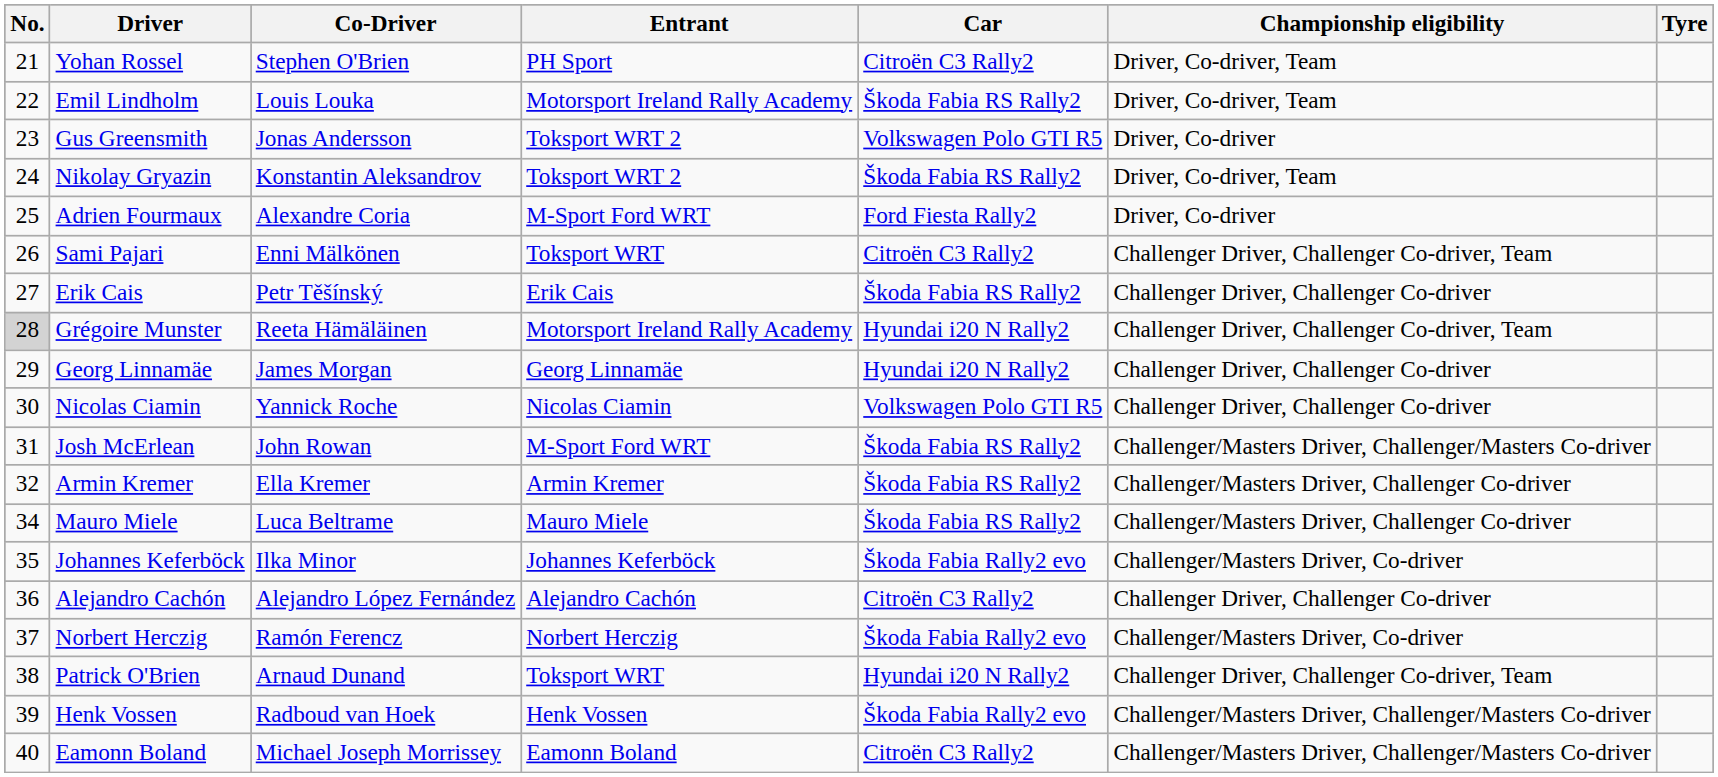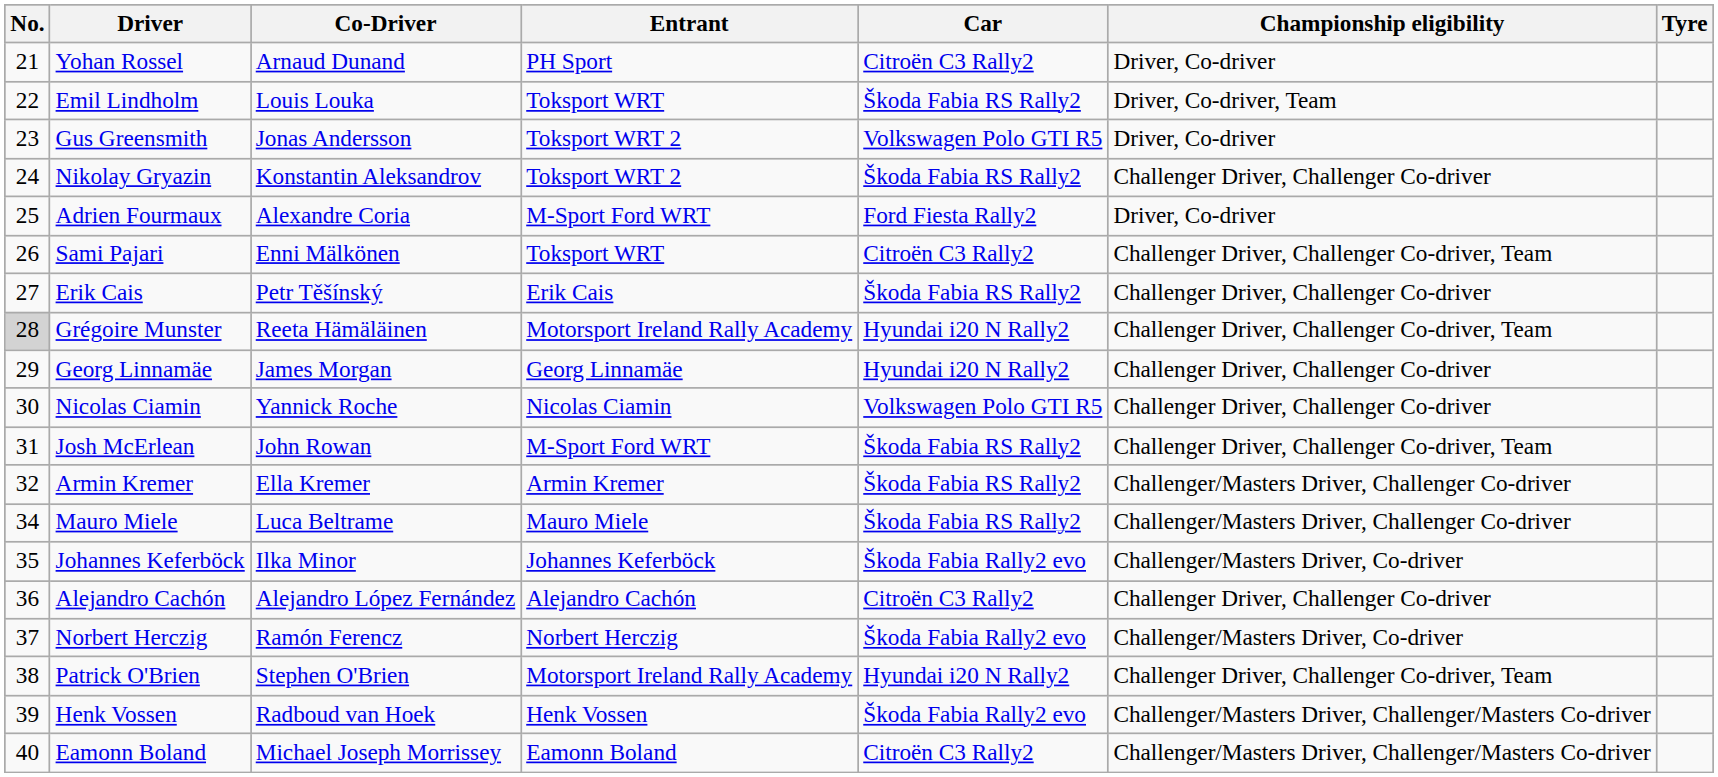Yohan Rossel | Co-Driver: Stephen O'Brien -> Arnaud Dunand
Yohan Rossel | Championship eligibility: Driver, Co-driver, Team -> Driver, Co-driver
Emil Lindholm | Entrant: Motorsport Ireland Rally Academy -> Toksport WRT
Nikolay Gryazin | Championship eligibility: Driver, Co-driver, Team -> Challenger Driver, Challenger Co-driver
Josh McErlean | Championship eligibility: Challenger/Masters Driver, Challenger/Masters Co-driver -> Challenger Driver, Challenger Co-driver, Team
Patrick O'Brien | Co-Driver: Arnaud Dunand -> Stephen O'Brien
Patrick O'Brien | Entrant: Toksport WRT -> Motorsport Ireland Rally Academy
